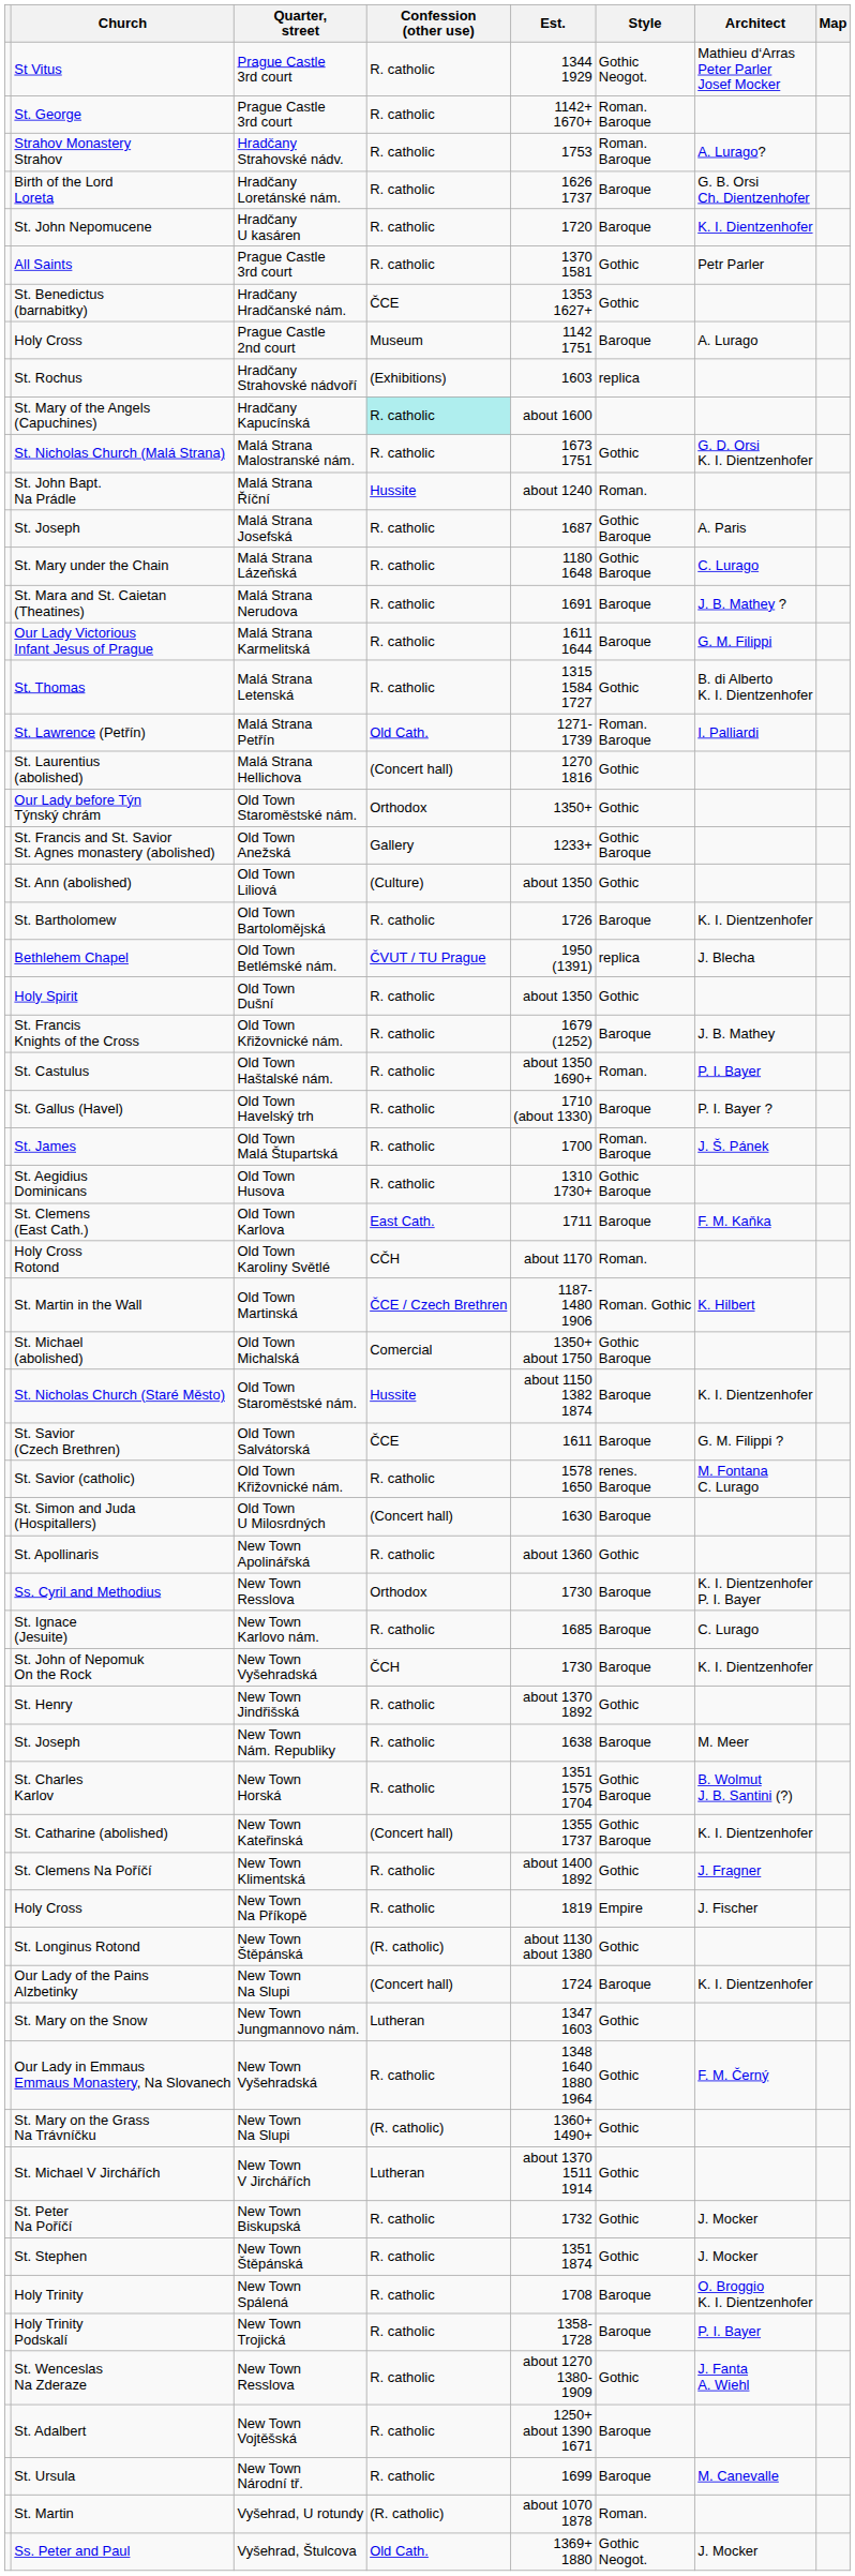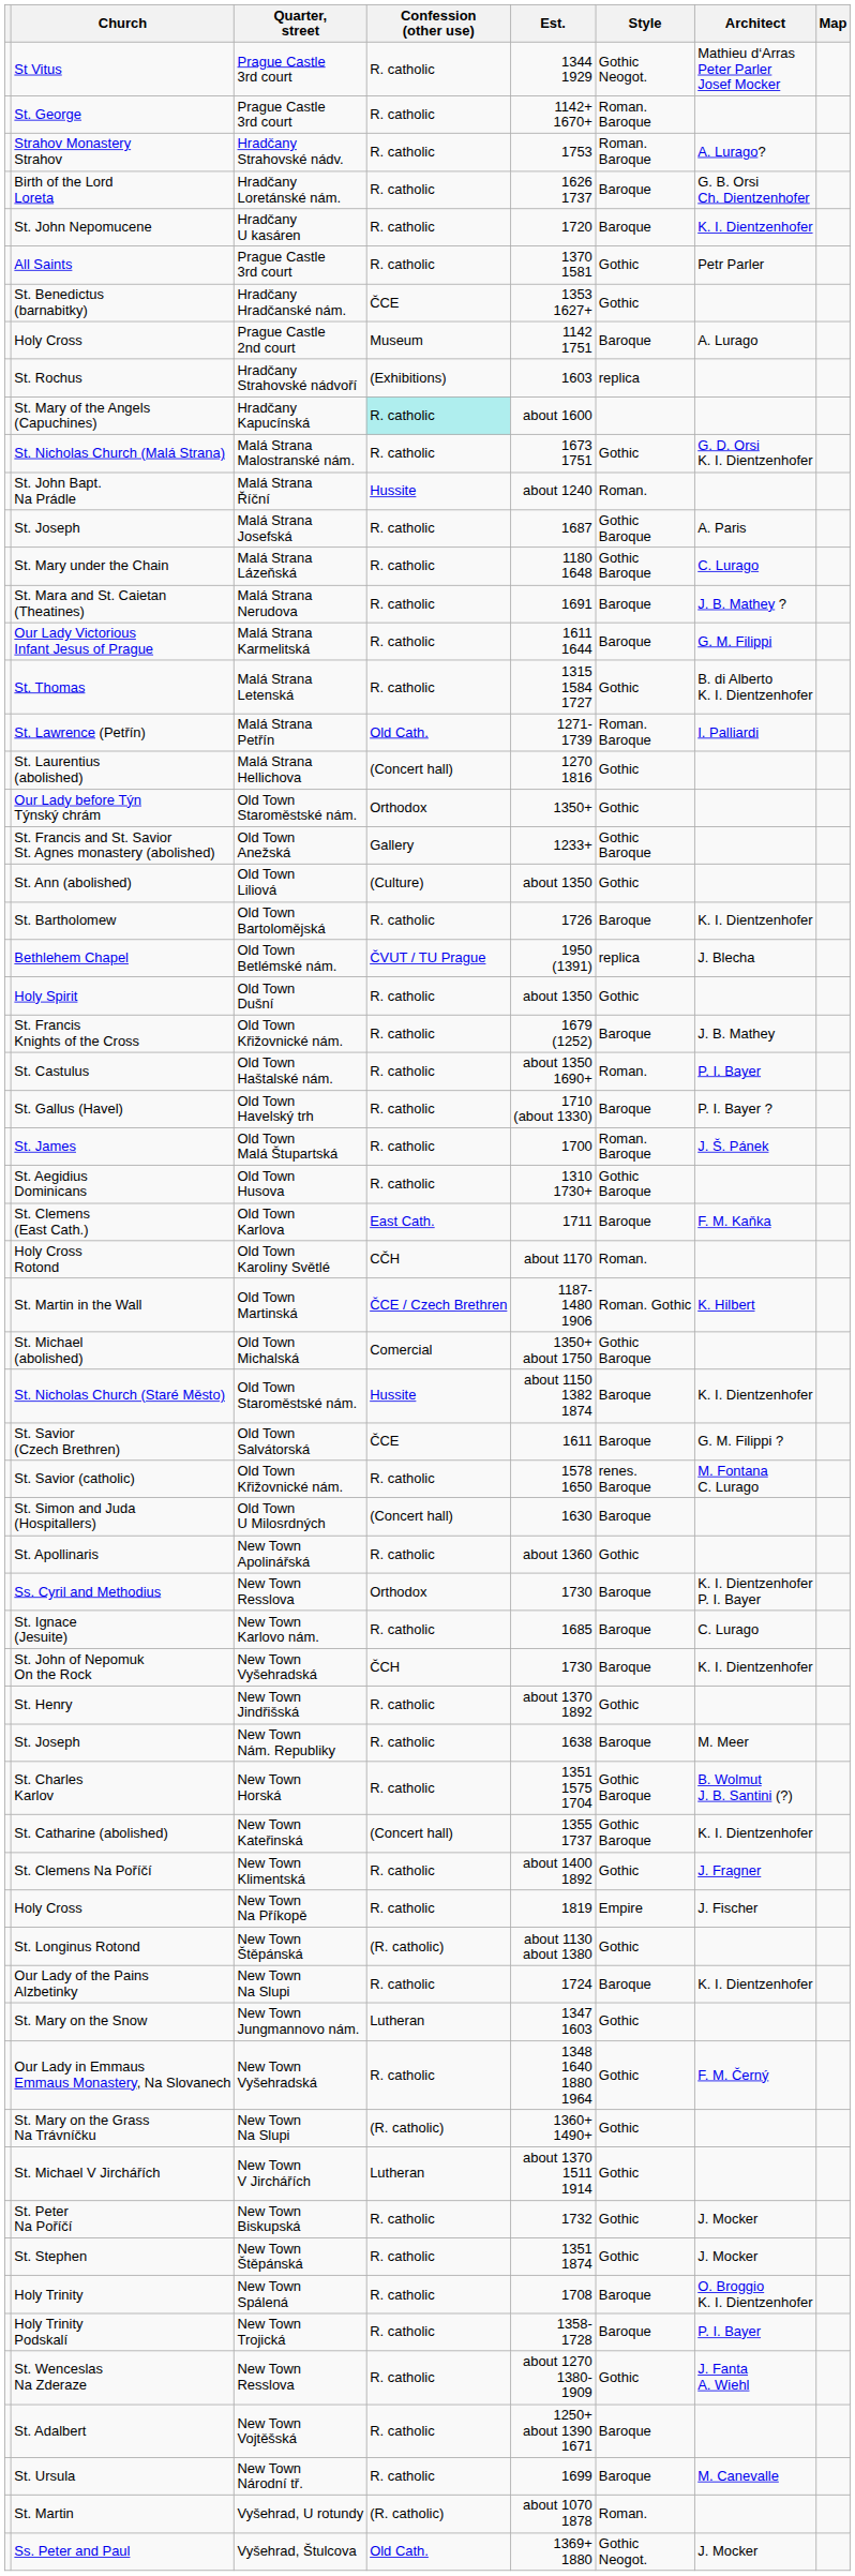Our Lady of the Pains Alzbetinky | Confession (other use): (Concert hall) -> R. catholic
